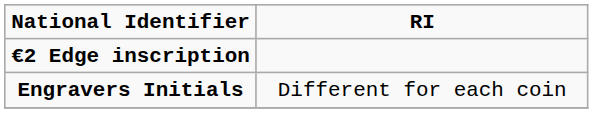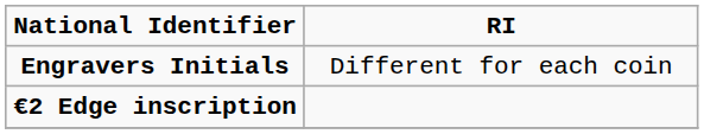rows swapped: Engravers Initials <-> €2 Edge inscription
